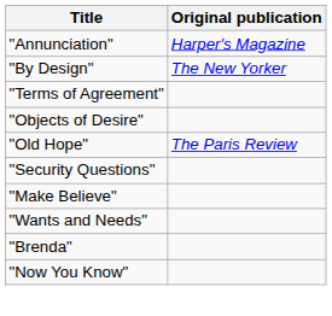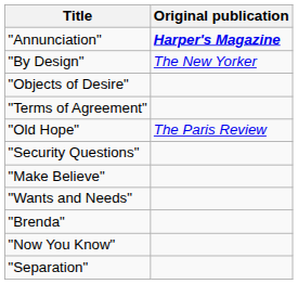"Annunciation" | Original publication: normal -> bold
rows swapped: "Terms of Agreement" <-> "Objects of Desire"
+ row: "Separation"
